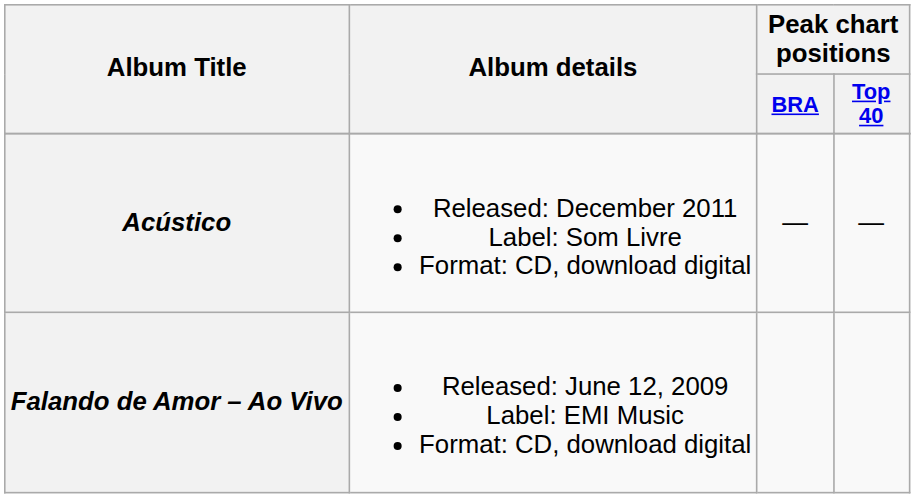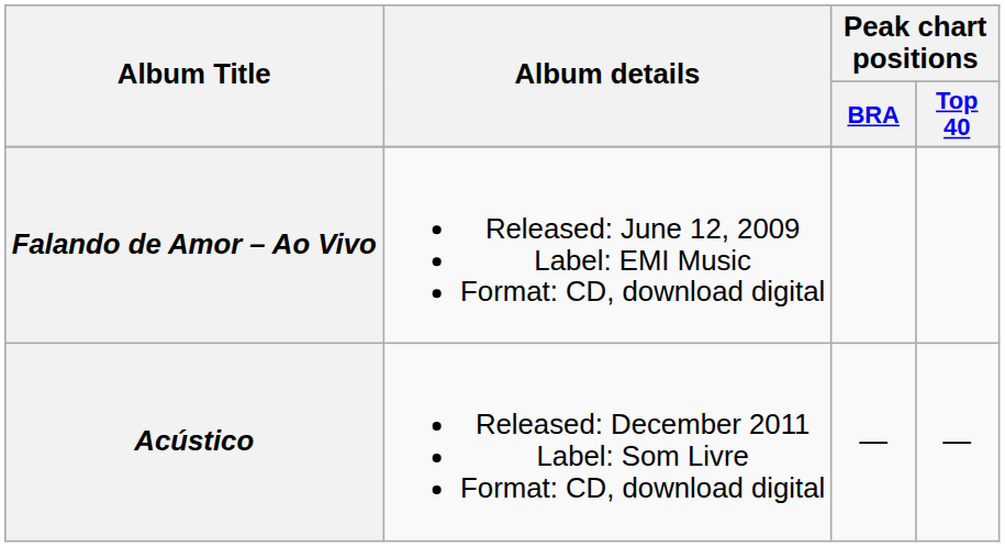rows swapped: Falando de Amor – Ao Vivo <-> Acústico
